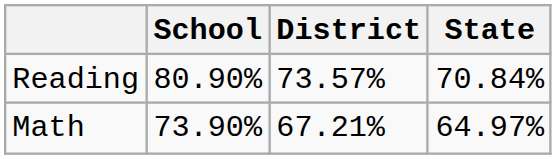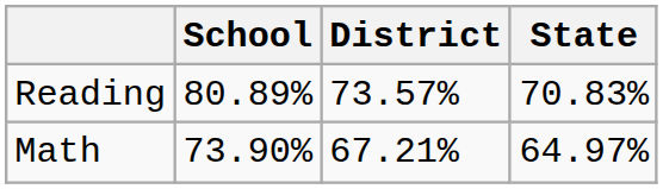Reading | School: 80.90% -> 80.89%
Reading | State: 70.84% -> 70.83%
